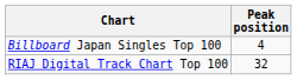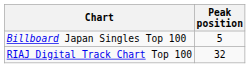Billboard Japan Singles Top 100 | Peak position: 4 -> 5
